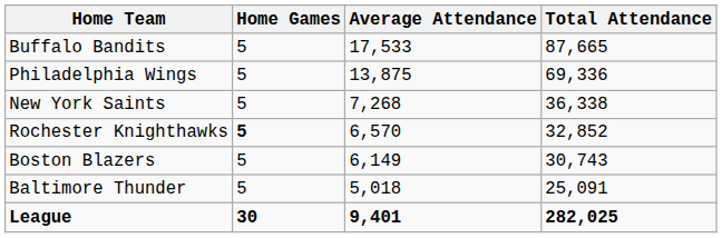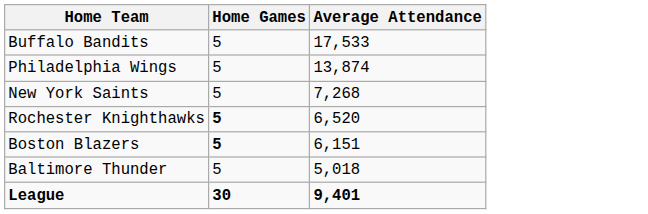- column: Total Attendance | 87,665 | 69,336 | 36,338 | 32,852 | 30,743 | 25,091 | 282,025
Philadelphia Wings | Average Attendance: 13,875 -> 13,874
Rochester Knighthawks | Average Attendance: 6,570 -> 6,520
Boston Blazers | Home Games: normal -> bold
Boston Blazers | Average Attendance: 6,149 -> 6,151
